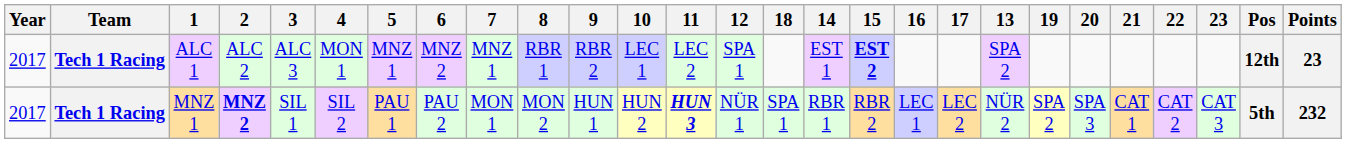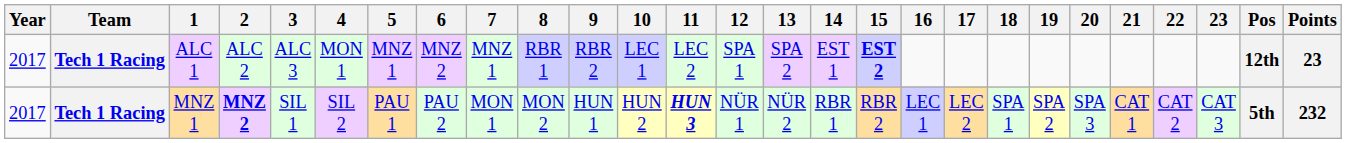columns swapped: 13 <-> 18
